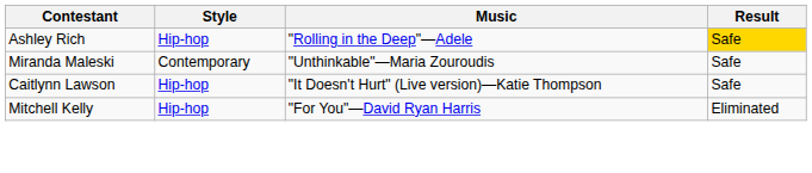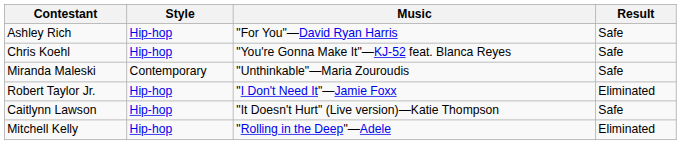Ashley Rich | Music: "Rolling in the Deep"—Adele -> "For You"—David Ryan Harris
Ashley Rich | Result: gold background -> no background
+ row: Chris Koehl | Hip-hop | "You're Gonna Make It"—KJ-52 feat. Blanca Reyes | Safe
+ row: Robert Taylor Jr. | Hip-hop | "I Don't Need It"—Jamie Foxx | Eliminated
Mitchell Kelly | Music: "For You"—David Ryan Harris -> "Rolling in the Deep"—Adele
